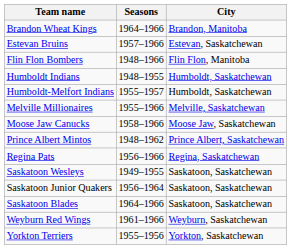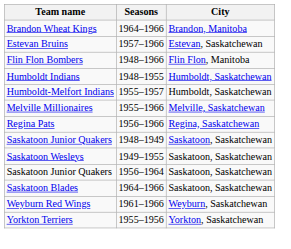- row: Moose Jaw Canucks | 1958–1966 | Moose Jaw, Saskatchewan
- row: Prince Albert Mintos | 1948–1962 | Prince Albert, Saskatchewan
+ row: Saskatoon Junior Quakers | 1948–1949 | Saskatoon, Saskatchewan
